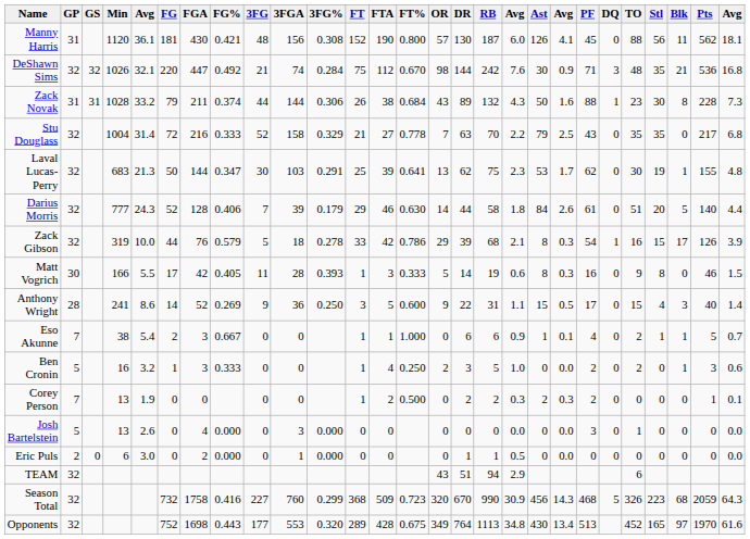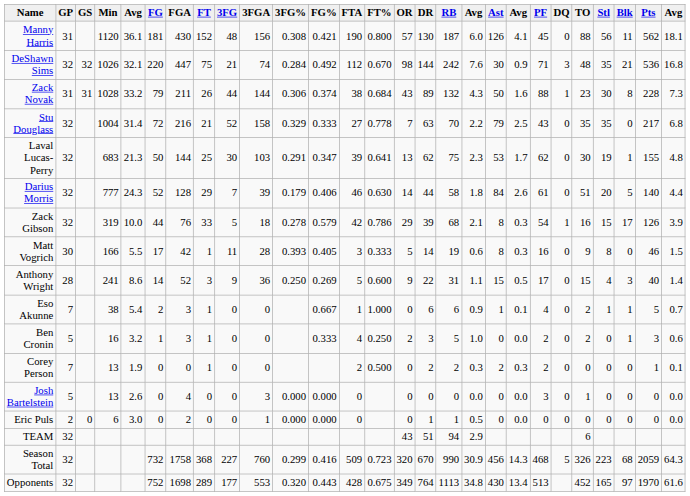columns swapped: FG% <-> FT
